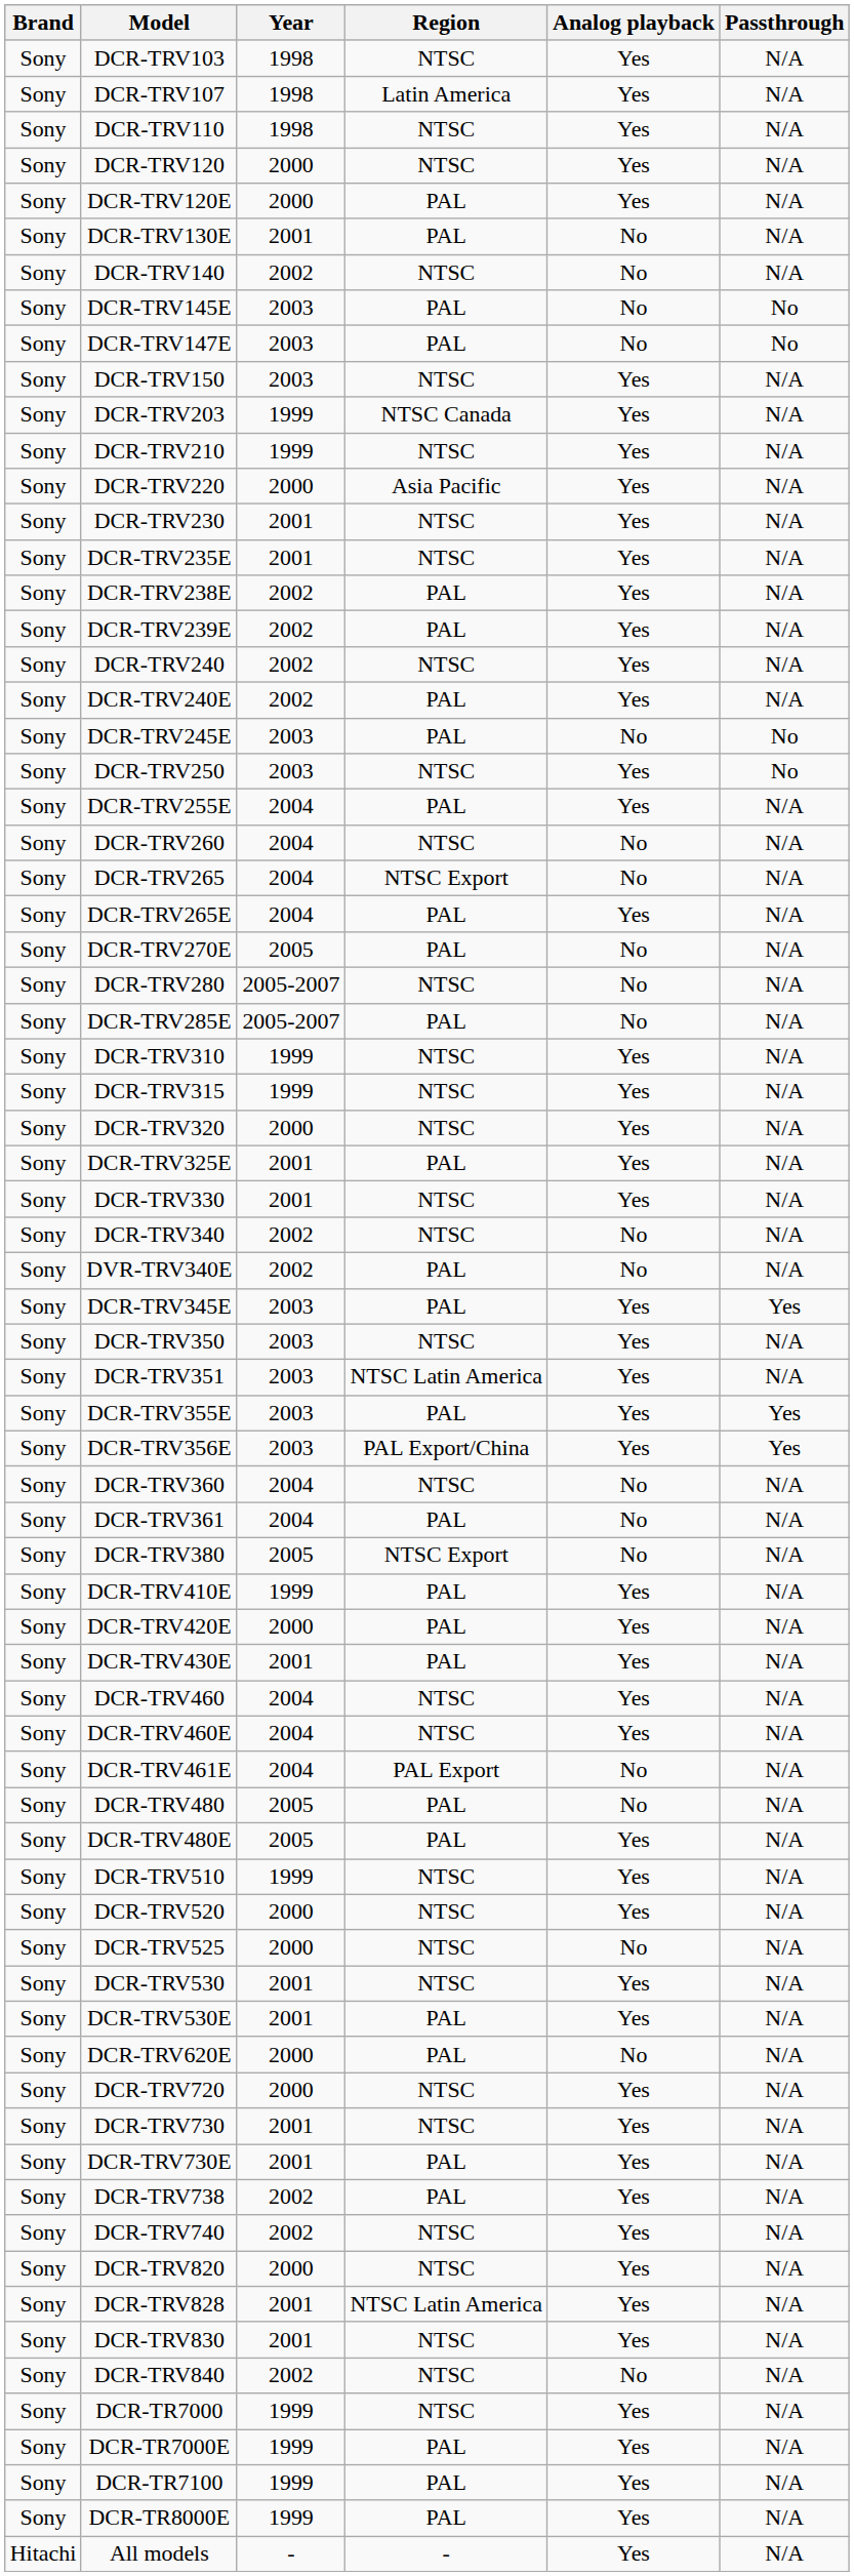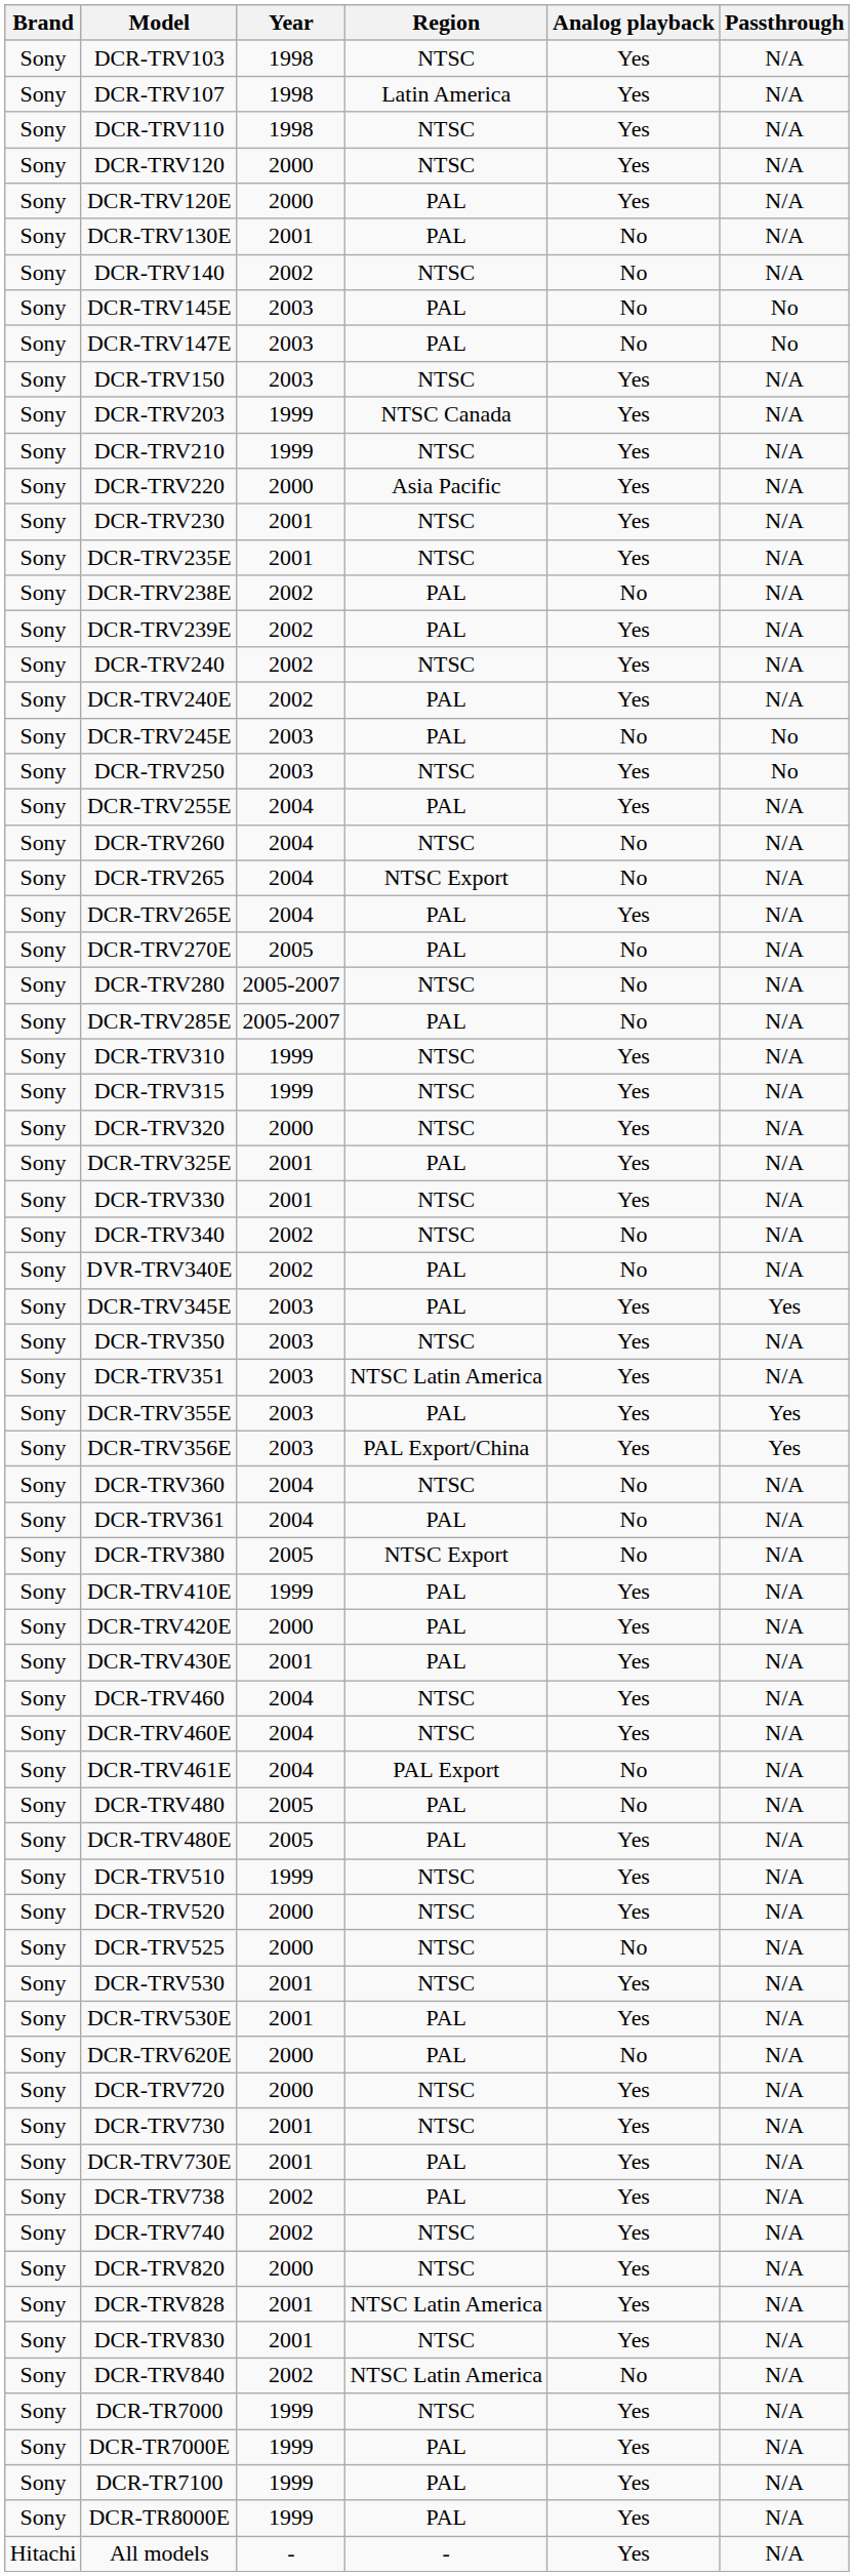DCR-TRV238E | Analog playback: Yes -> No
DCR-TRV840 | Region: NTSC -> NTSC Latin America
